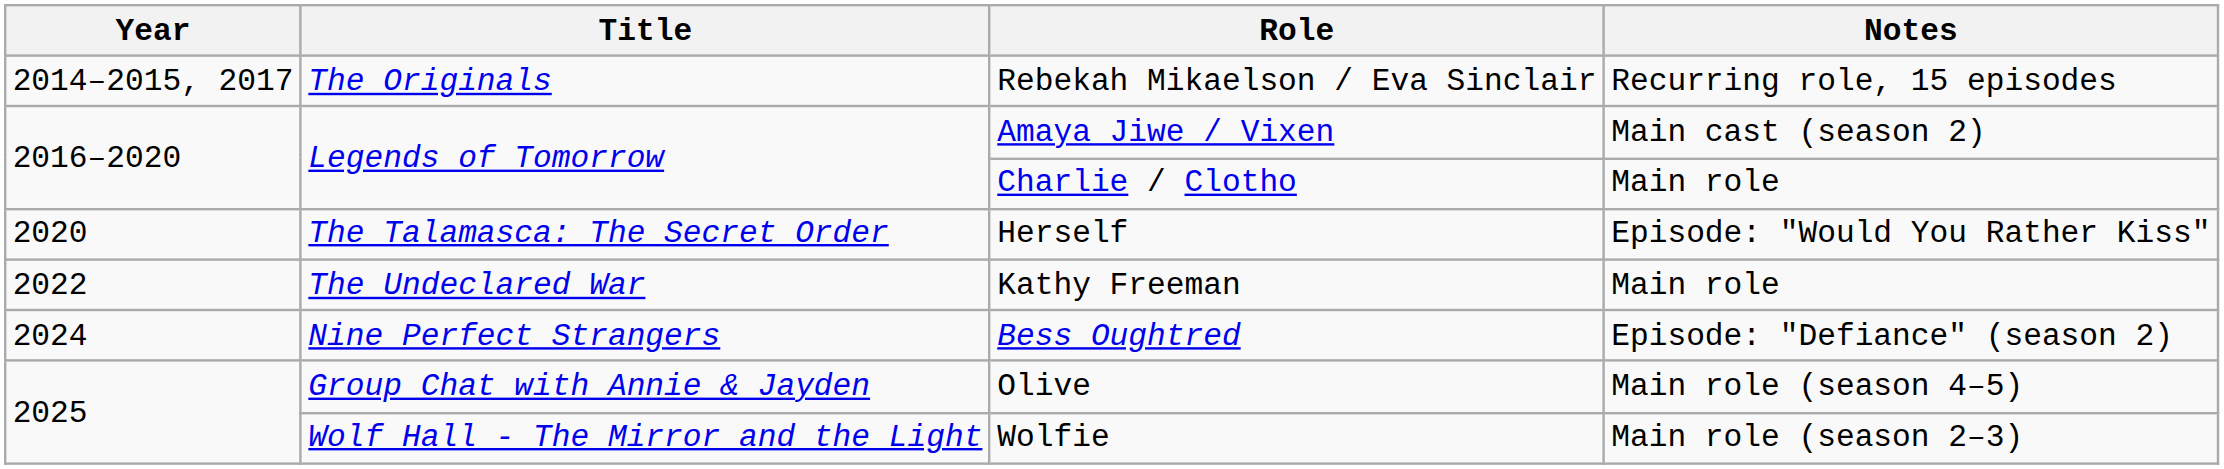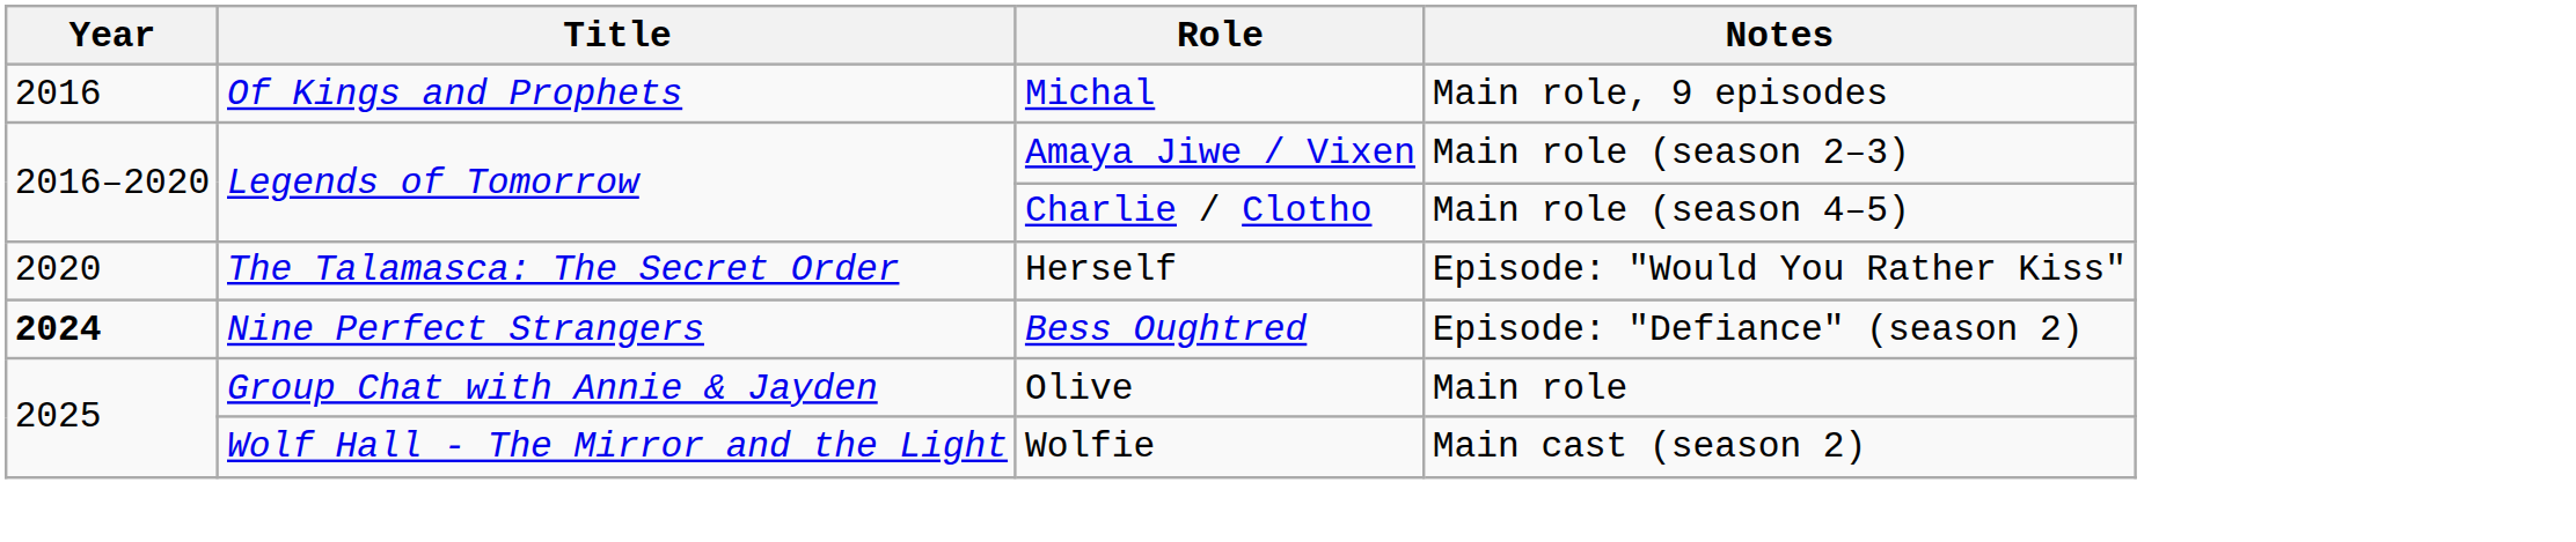- row: 2014–2015, 2017 | The Originals | Rebekah Mikaelson / Eva Sinclair | Recurring role, 15 episodes
+ row: 2016 | Of Kings and Prophets | Michal | Main role, 9 episodes
Amaya Jiwe / Vixen | Notes: Main cast (season 2) -> Main role (season 2–3)
Charlie / Clotho | Notes: Main role -> Main role (season 4–5)
- row: 2022 | The Undeclared War | Kathy Freeman | Main role
Bess Oughtred | Year: normal -> bold
Olive | Notes: Main role (season 4–5) -> Main role
Wolfie | Notes: Main role (season 2–3) -> Main cast (season 2)
